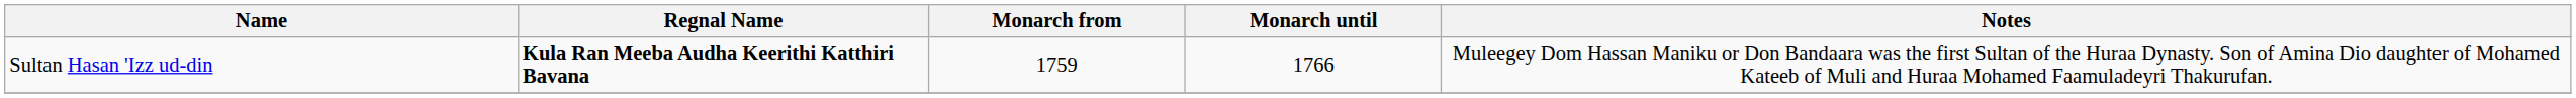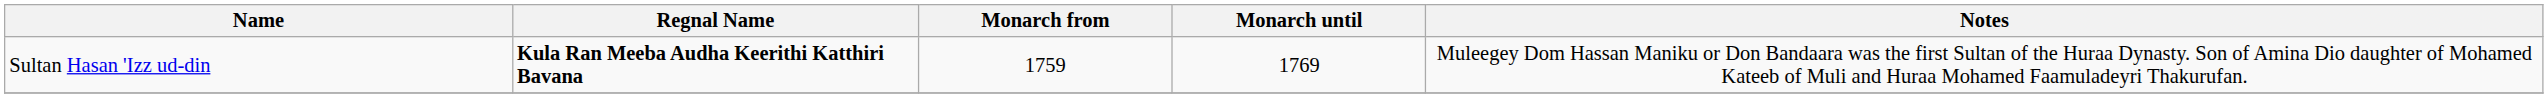Sultan Hasan 'Izz ud-din | Monarch until: 1766 -> 1769
